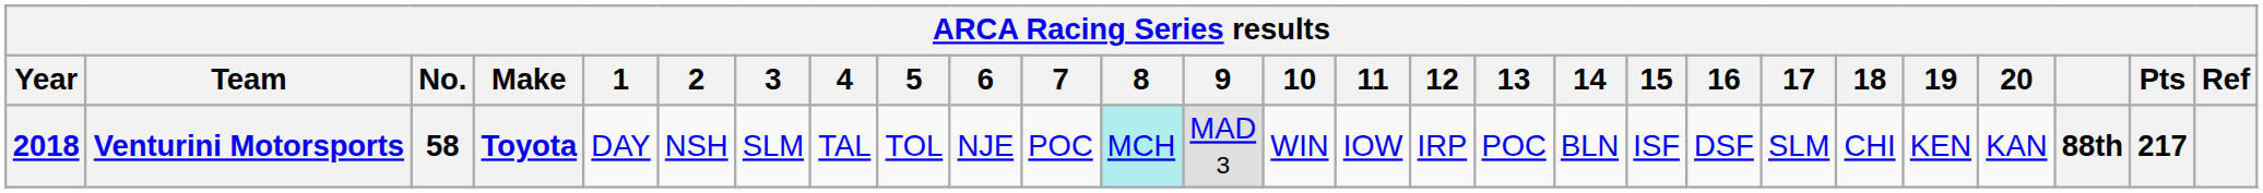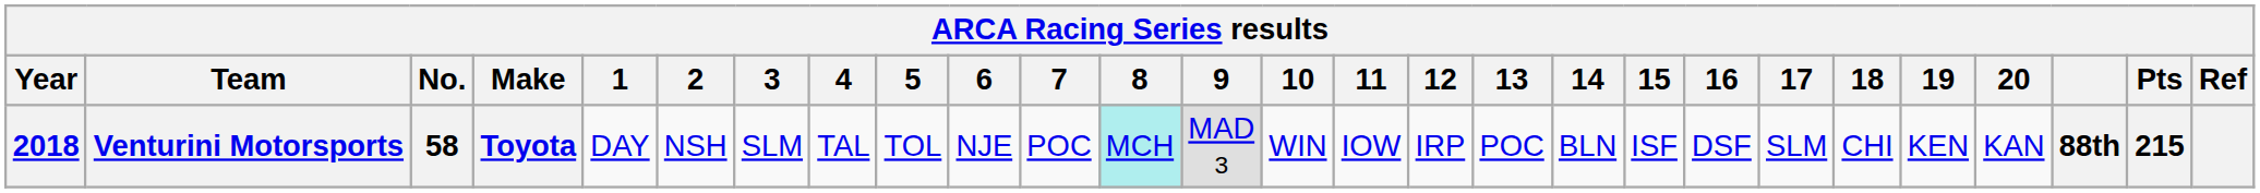Venturini Motorsports | Pts: 217 -> 215
